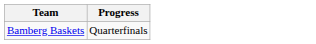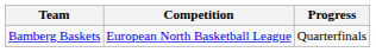+ column: Competition | European North Basketball League
